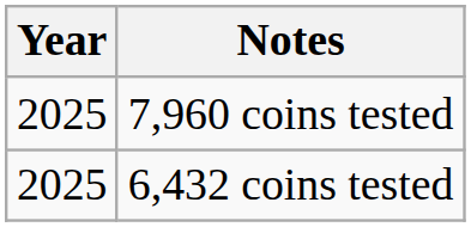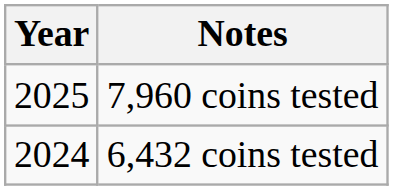6,432 coins tested | Year: 2025 -> 2024
